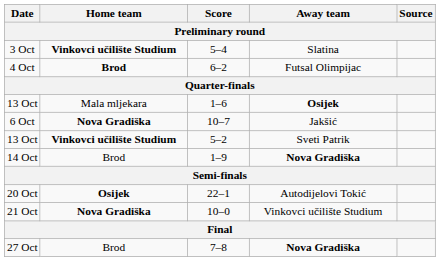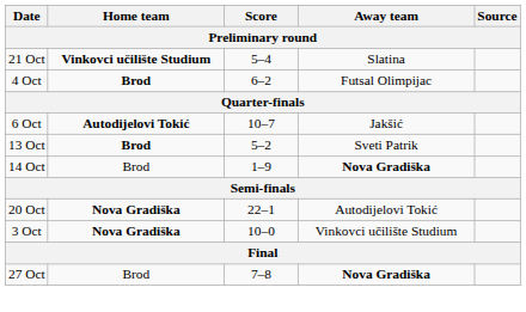5–4 | Date: 3 Oct -> 21 Oct
- row: 13 Oct | Mala mljekara | 1–6 | Osijek
10–7 | Home team: Nova Gradiška -> Autodijelovi Tokić
5–2 | Home team: Vinkovci učilište Studium -> Brod
22–1 | Home team: Osijek -> Nova Gradiška
10–0 | Date: 21 Oct -> 3 Oct
